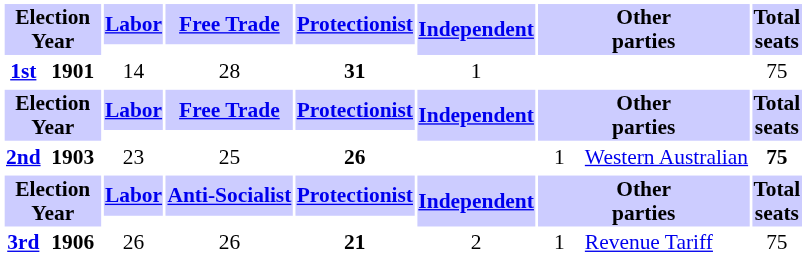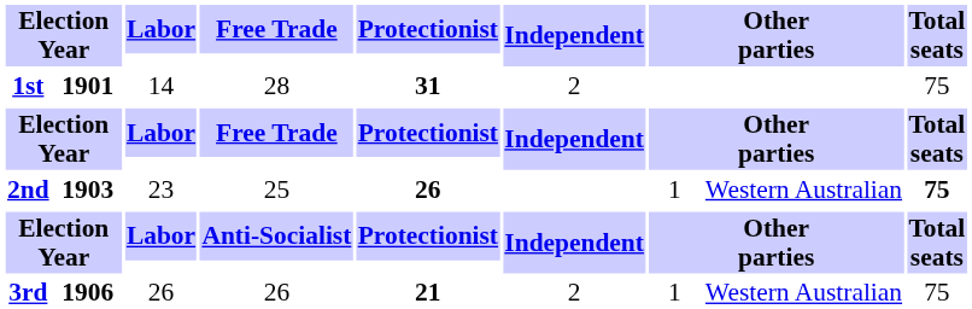1st | Independent: 1 -> 2
3rd | column 10: Revenue Tariff -> Western Australian
